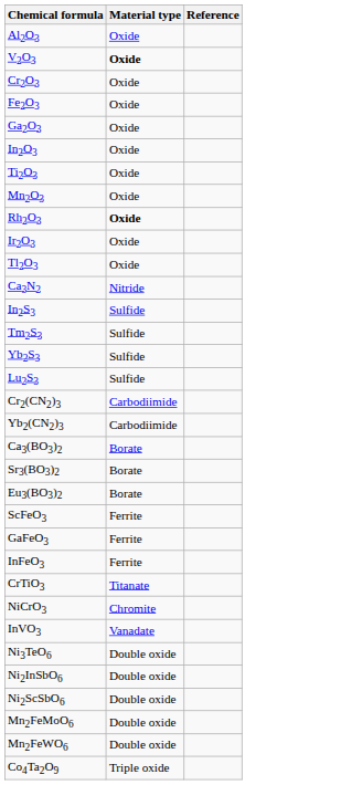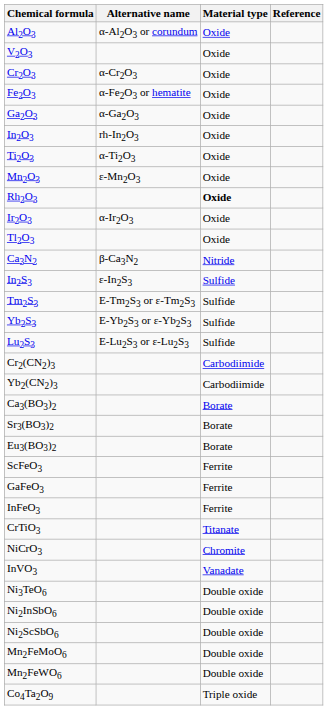+ column: Alternative name | α-Al2O3 or corundum | α-Cr2O3 | α-Fe2O3 or hematite | α-Ga2O3 | rh-In2O3 | α-Ti2O3 | ε-Mn2O3 | α-Ir2O3 | β-Ca3N2 | ε-In2S3 | E-Tm2S3 or ε-Tm2S3 | E-Yb2S3 or ε-Yb2S3 | E-Lu2S3 or ε-Lu2S3
V2O3 | Material type: bold -> normal
